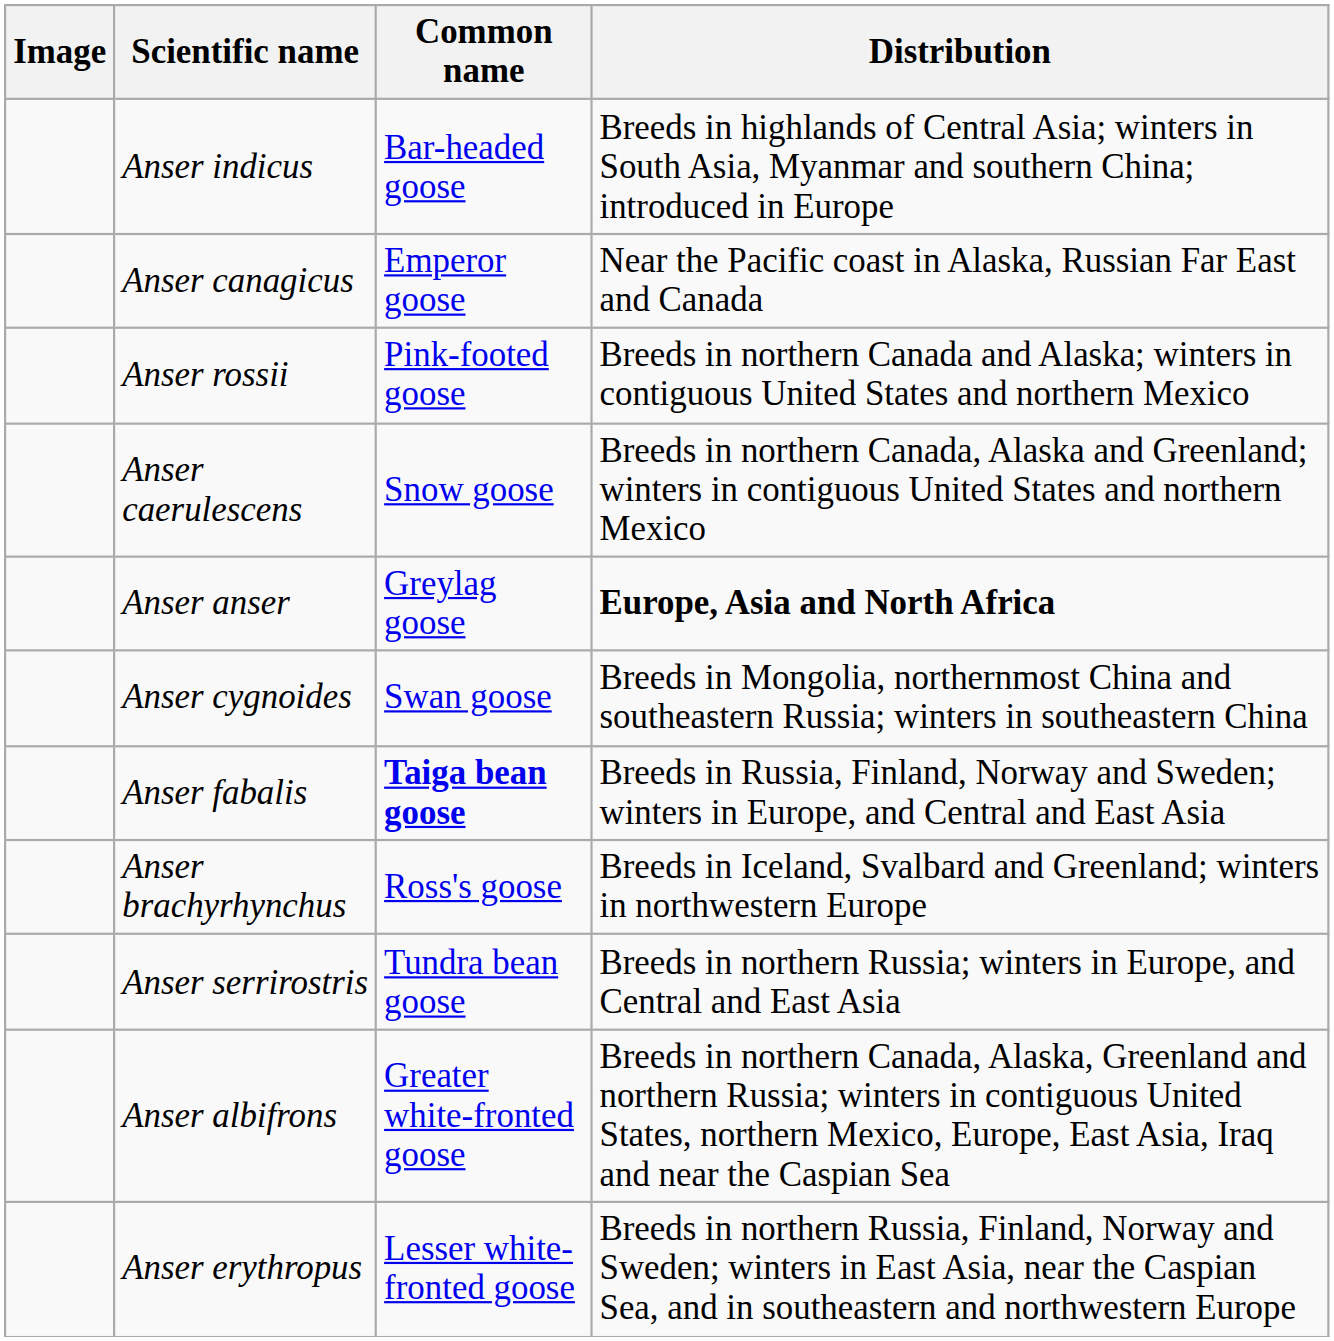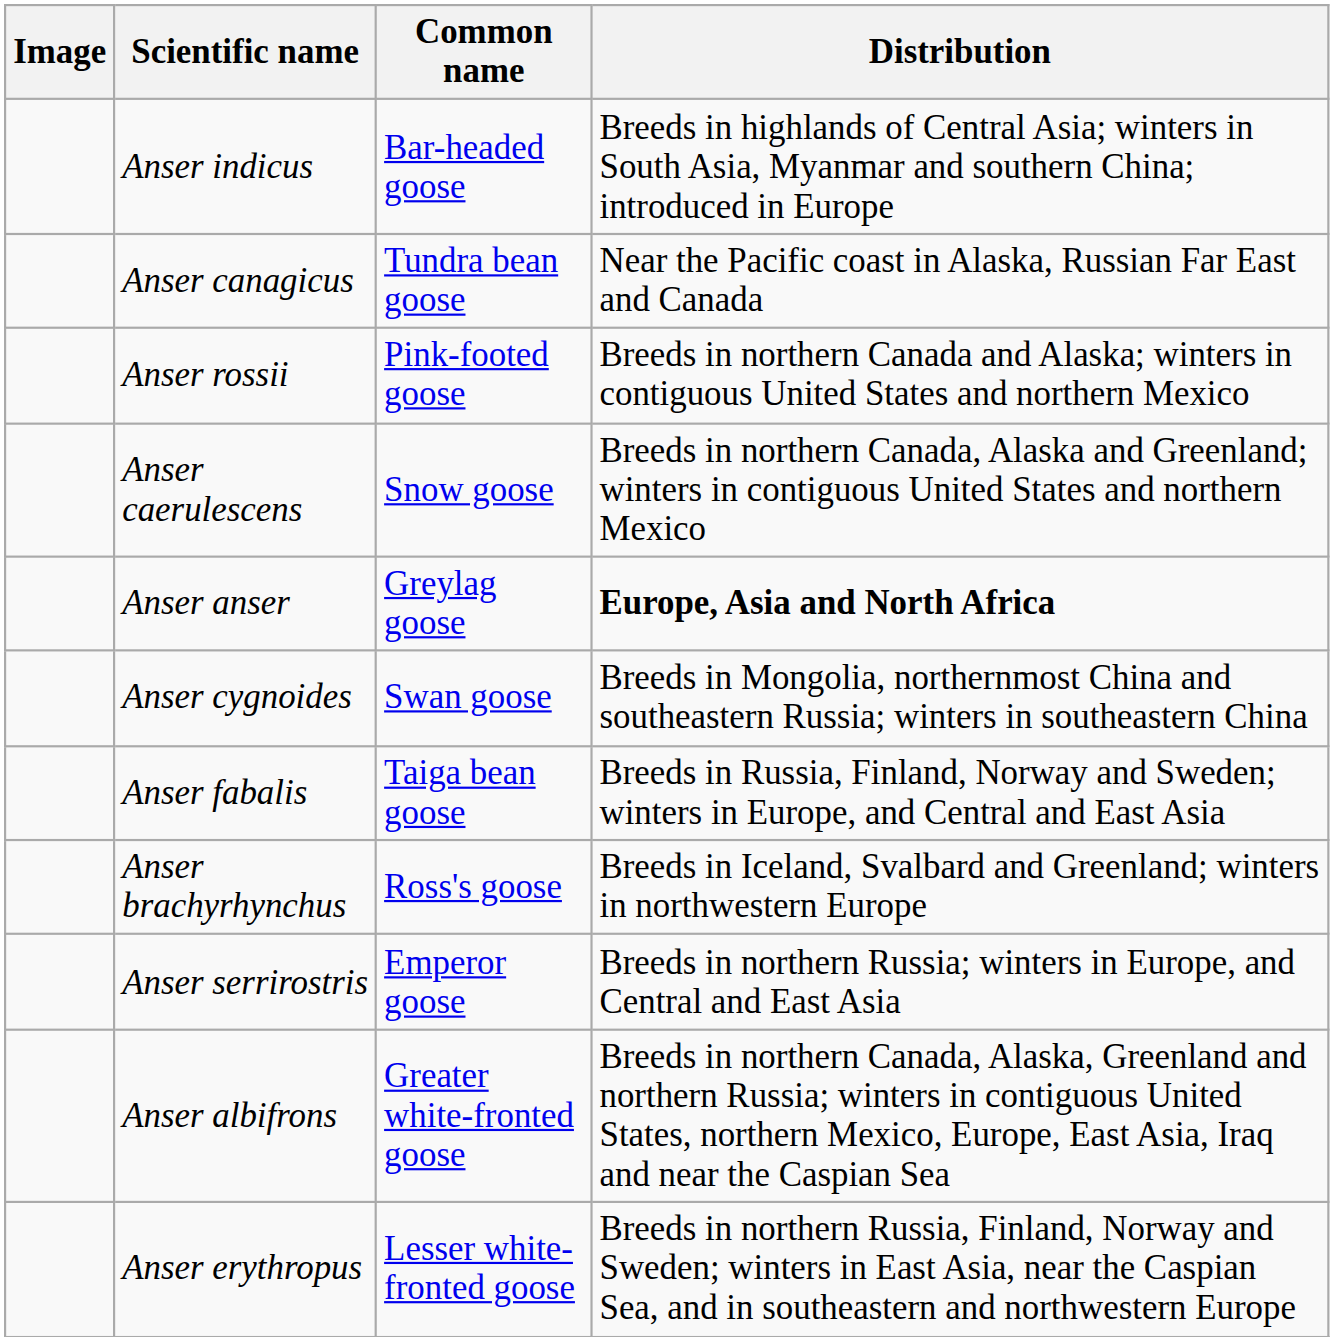Anser canagicus | Common name: Emperor goose -> Tundra bean goose
Anser fabalis | Common name: bold -> normal
Anser serrirostris | Common name: Tundra bean goose -> Emperor goose
